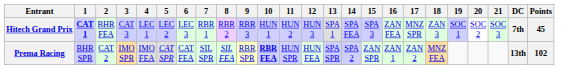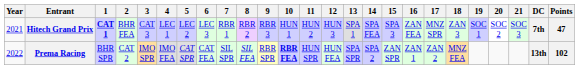+ column: Year | 2021 | 2022
Hitech Grand Prix | Points: 45 -> 47
